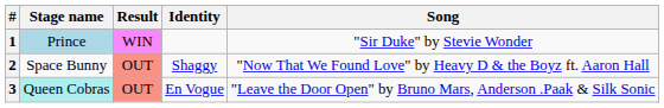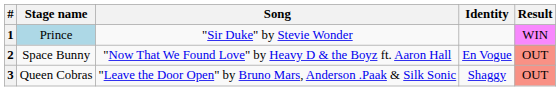columns swapped: Song <-> Result
2 | Identity: Shaggy -> En Vogue
3 | Stage name: paleturquoise background -> no background
3 | Identity: En Vogue -> Shaggy
